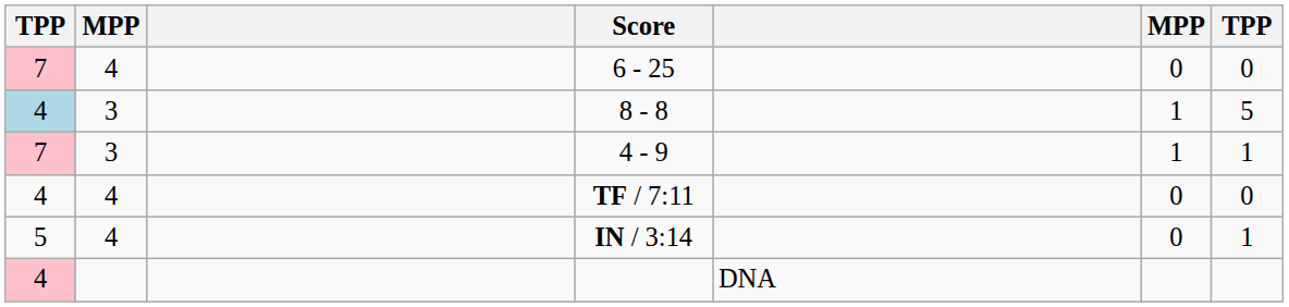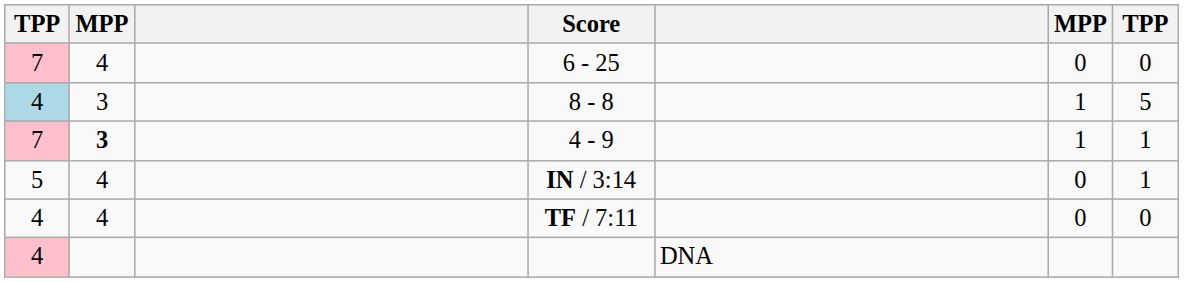4 - 9 | column 2: normal -> bold
rows swapped: TF / 7:11 <-> IN / 3:14
